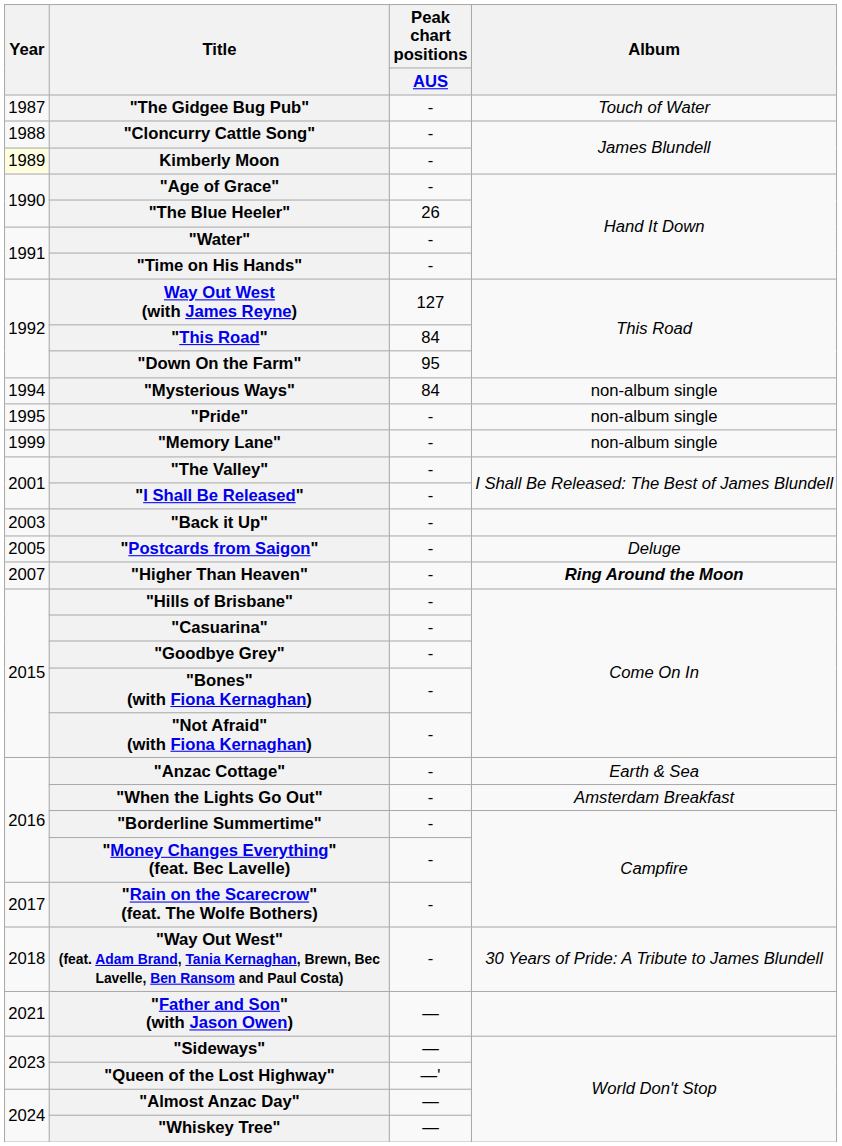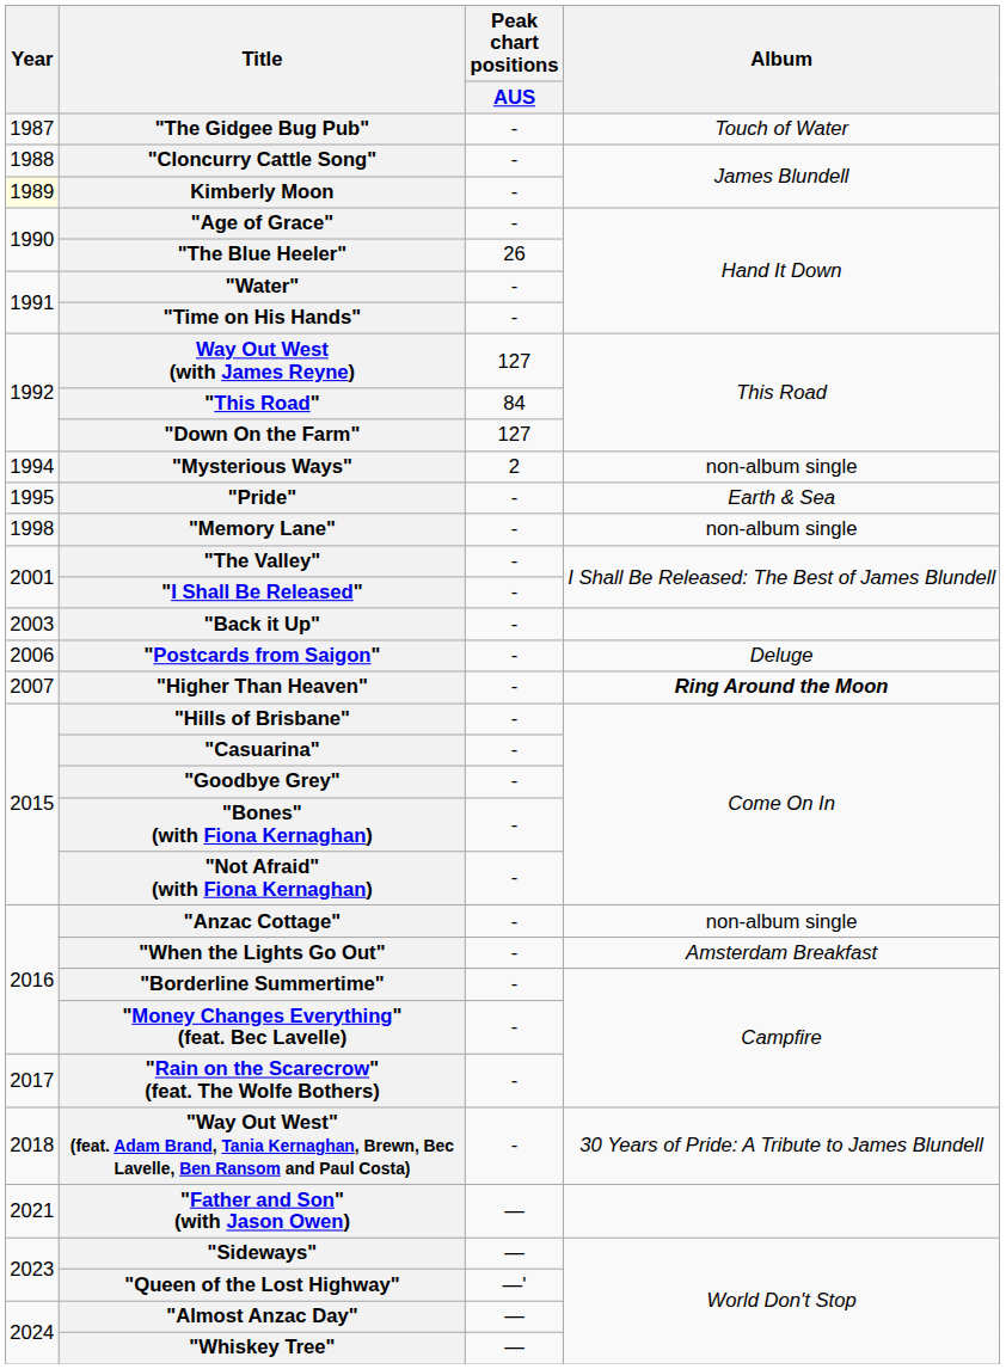"Down On the Farm" | Peak chart positions / AUS: 95 -> 127
"Mysterious Ways" | Peak chart positions / AUS: 84 -> 2
"Pride" | Album: non-album single -> Earth & Sea
"Memory Lane" | Year: 1999 -> 1998
"Postcards from Saigon" | Year: 2005 -> 2006
"Anzac Cottage" | Album: Earth & Sea -> non-album single
